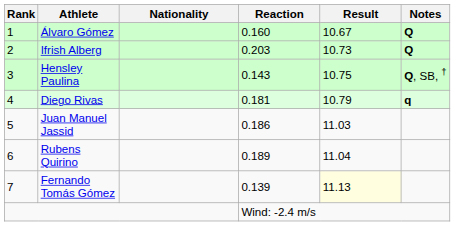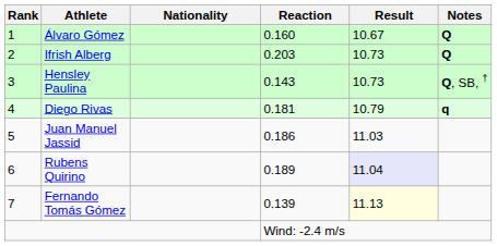Hensley Paulina | Result: 10.75 -> 10.73
Rubens Quirino | Result: no background -> lavender background
